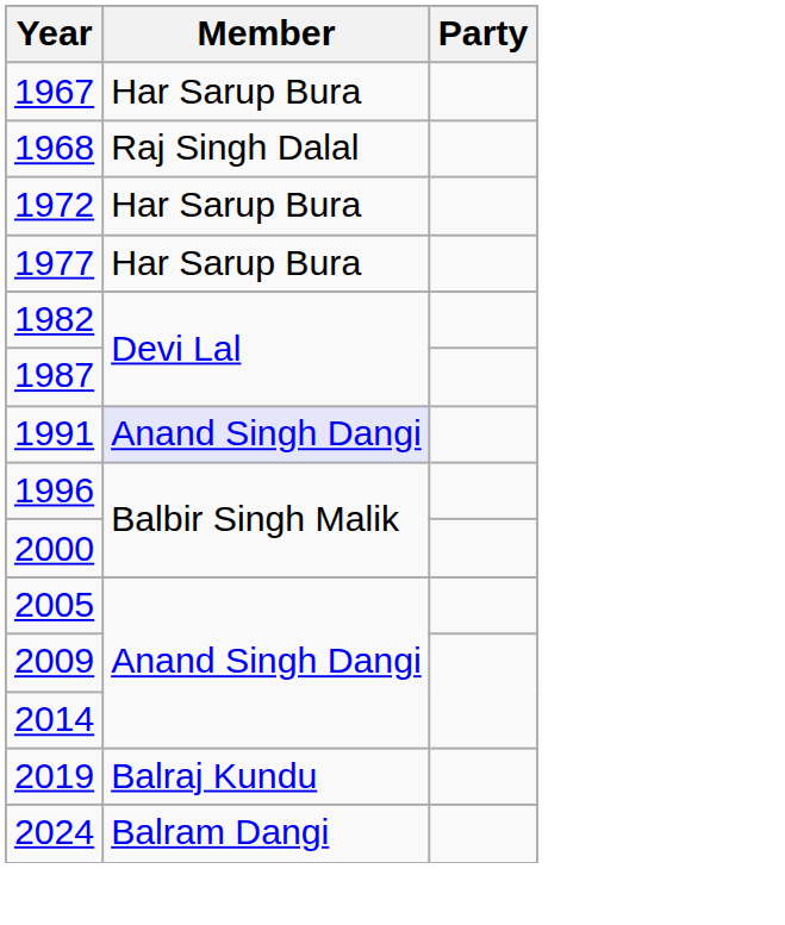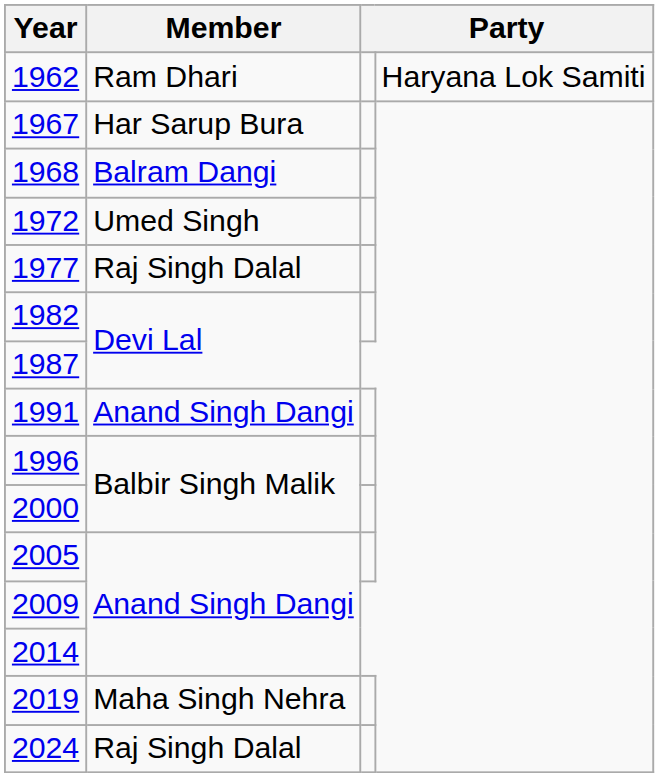+ row: 1962 | Ram Dhari | Haryana Lok Samiti
1968 | Member: Raj Singh Dalal -> Balram Dangi
1972 | Member: Har Sarup Bura -> Umed Singh
1977 | Member: Har Sarup Bura -> Raj Singh Dalal
1991 | Member: lavender background -> no background
2019 | Member: Balraj Kundu -> Maha Singh Nehra
2024 | Member: Balram Dangi -> Raj Singh Dalal
